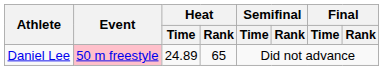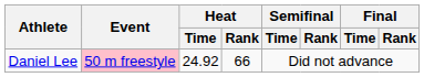Daniel Lee | Heat / Time: 24.89 -> 24.92
Daniel Lee | Heat / Rank: 65 -> 66
